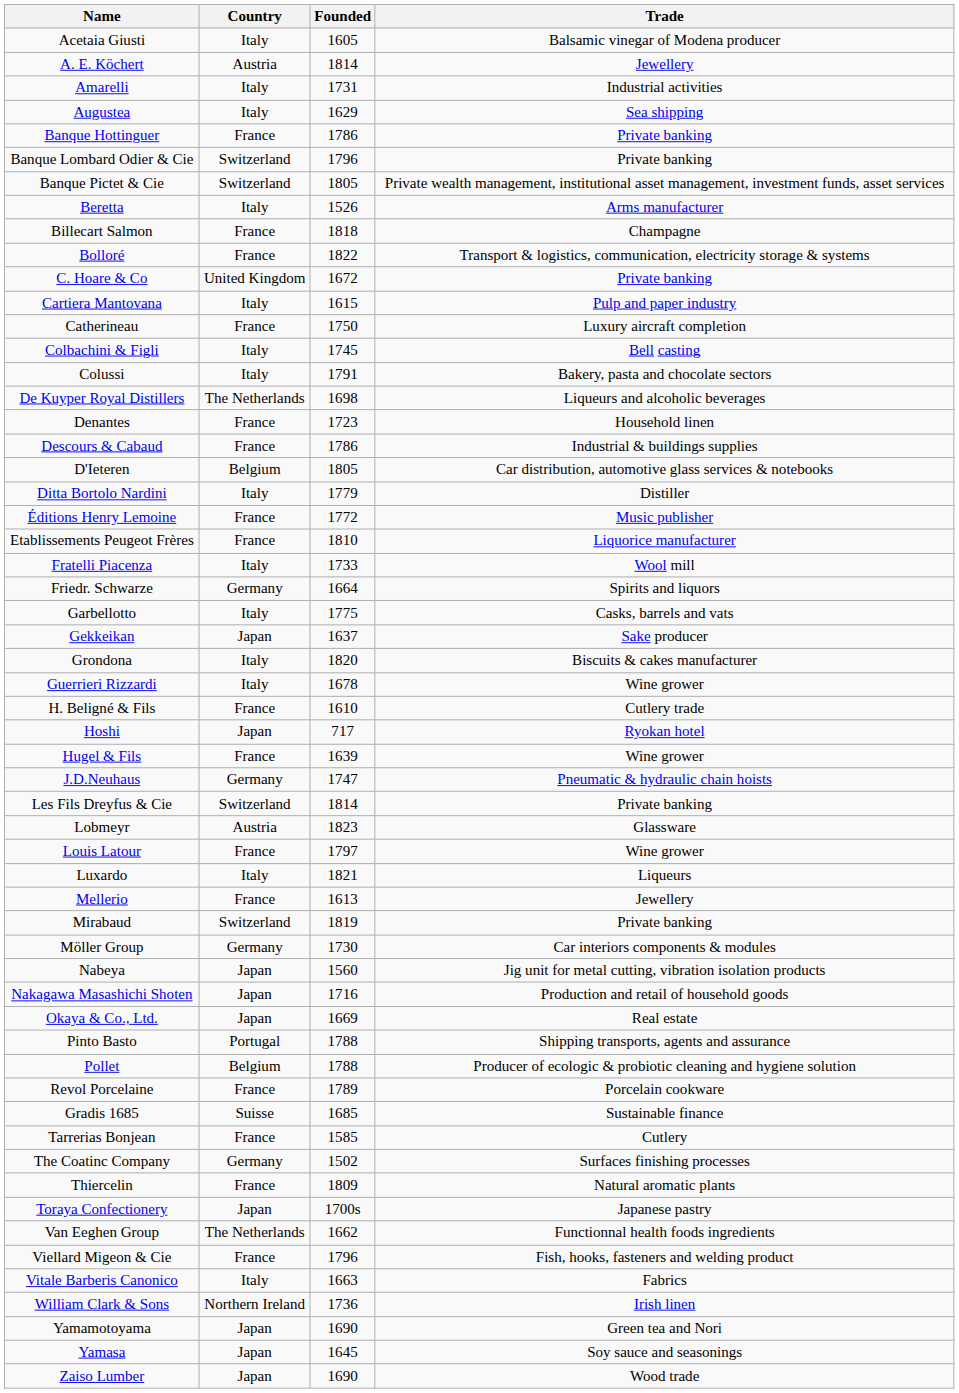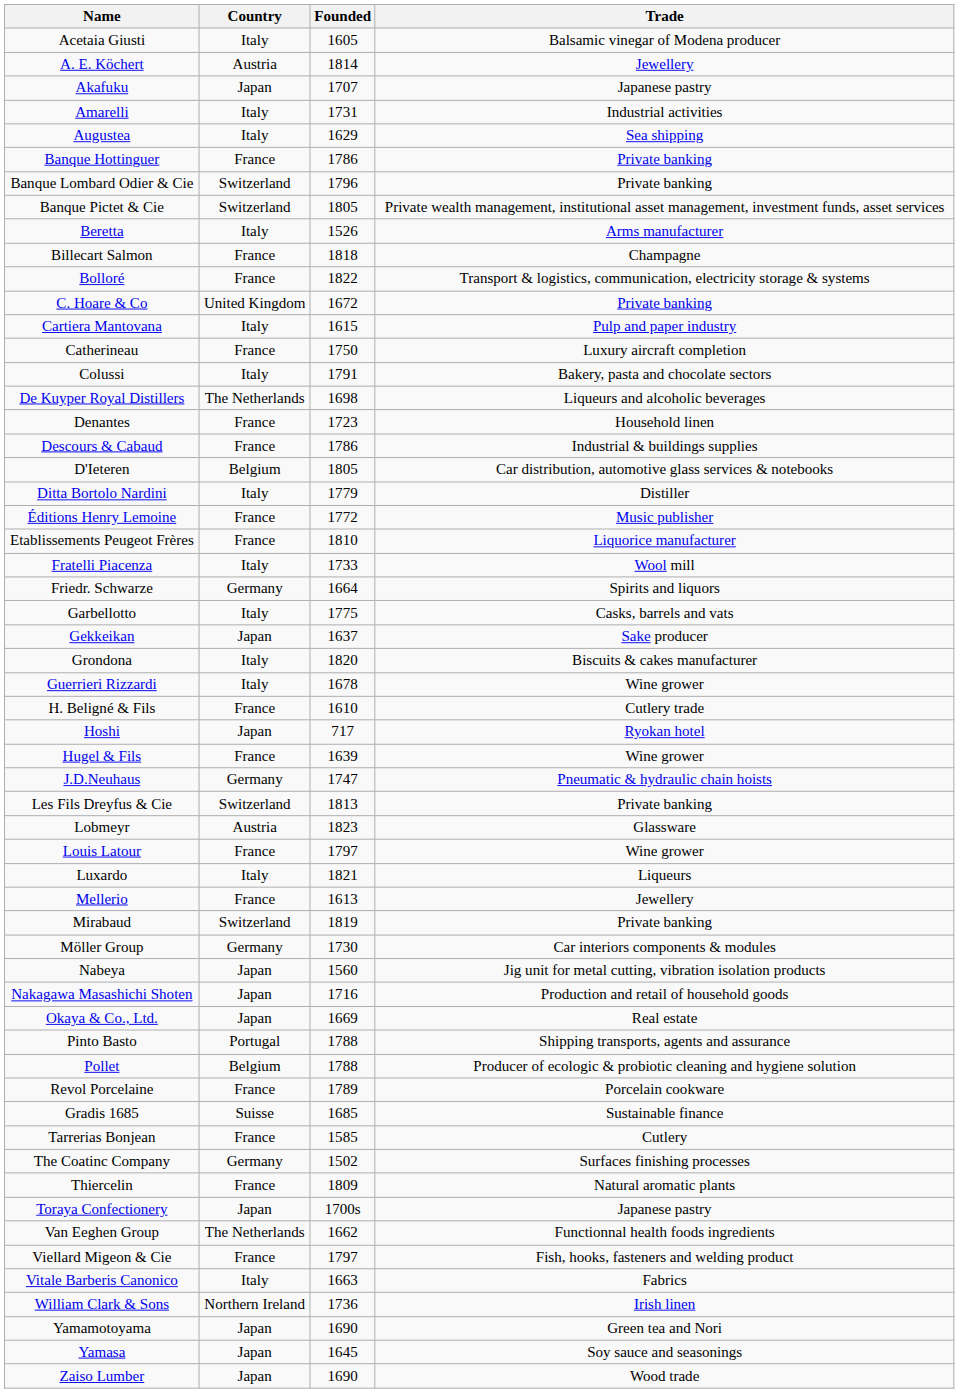+ row: Akafuku | Japan | 1707 | Japanese pastry
- row: Colbachini & Figli | Italy | 1745 | Bell casting
Les Fils Dreyfus & Cie | Founded: 1814 -> 1813
Viellard Migeon & Cie | Founded: 1796 -> 1797
